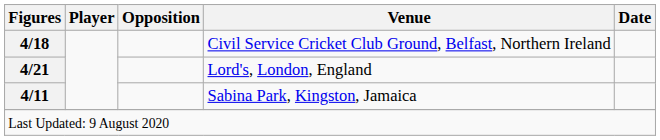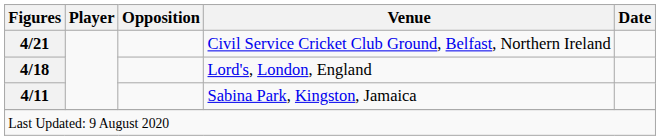Civil Service Cricket Club Ground, Belfast, Northern Ireland | Figures: 4/18 -> 4/21
Lord's, London, England | Figures: 4/21 -> 4/18
